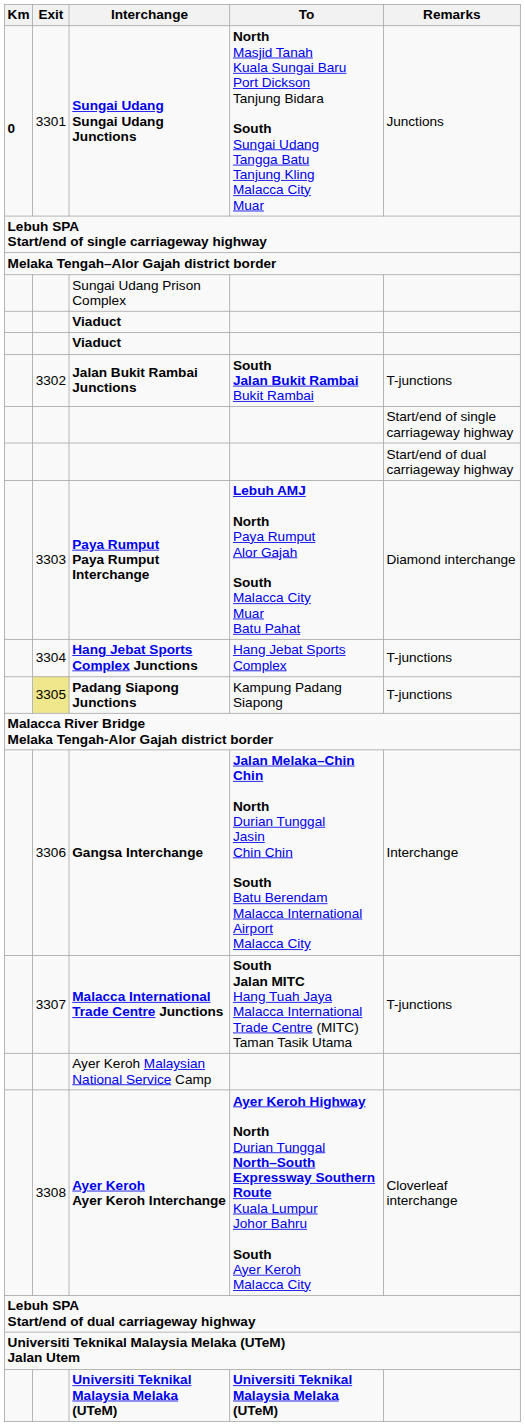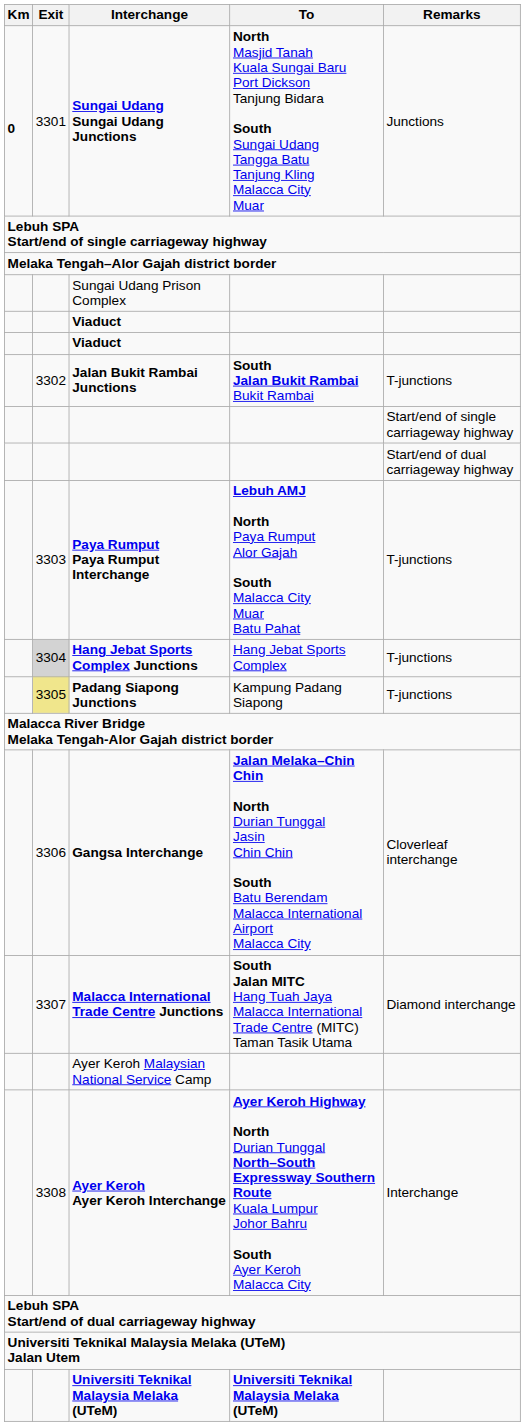Paya Rumput Paya Rumput Interchange | Remarks: Diamond interchange -> T-junctions
Hang Jebat Sports Complex Junctions | Exit: no background -> lightgrey background
Gangsa Interchange | Remarks: Interchange -> Cloverleaf interchange
Malacca International Trade Centre Junctions | Remarks: T-junctions -> Diamond interchange
Ayer Keroh Ayer Keroh Interchange | Remarks: Cloverleaf interchange -> Interchange
